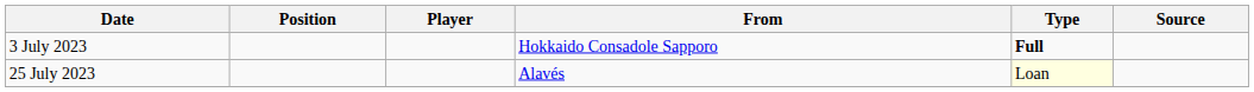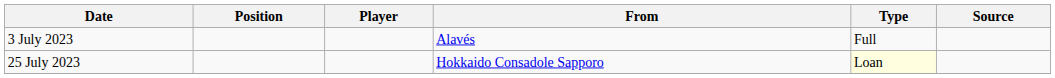3 July 2023 | From: Hokkaido Consadole Sapporo -> Alavés
3 July 2023 | Type: bold -> normal
25 July 2023 | From: Alavés -> Hokkaido Consadole Sapporo
